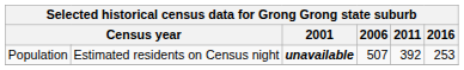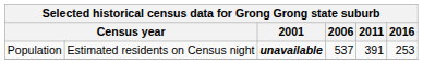Population | 2006: 507 -> 537
Population | 2011: 392 -> 391
